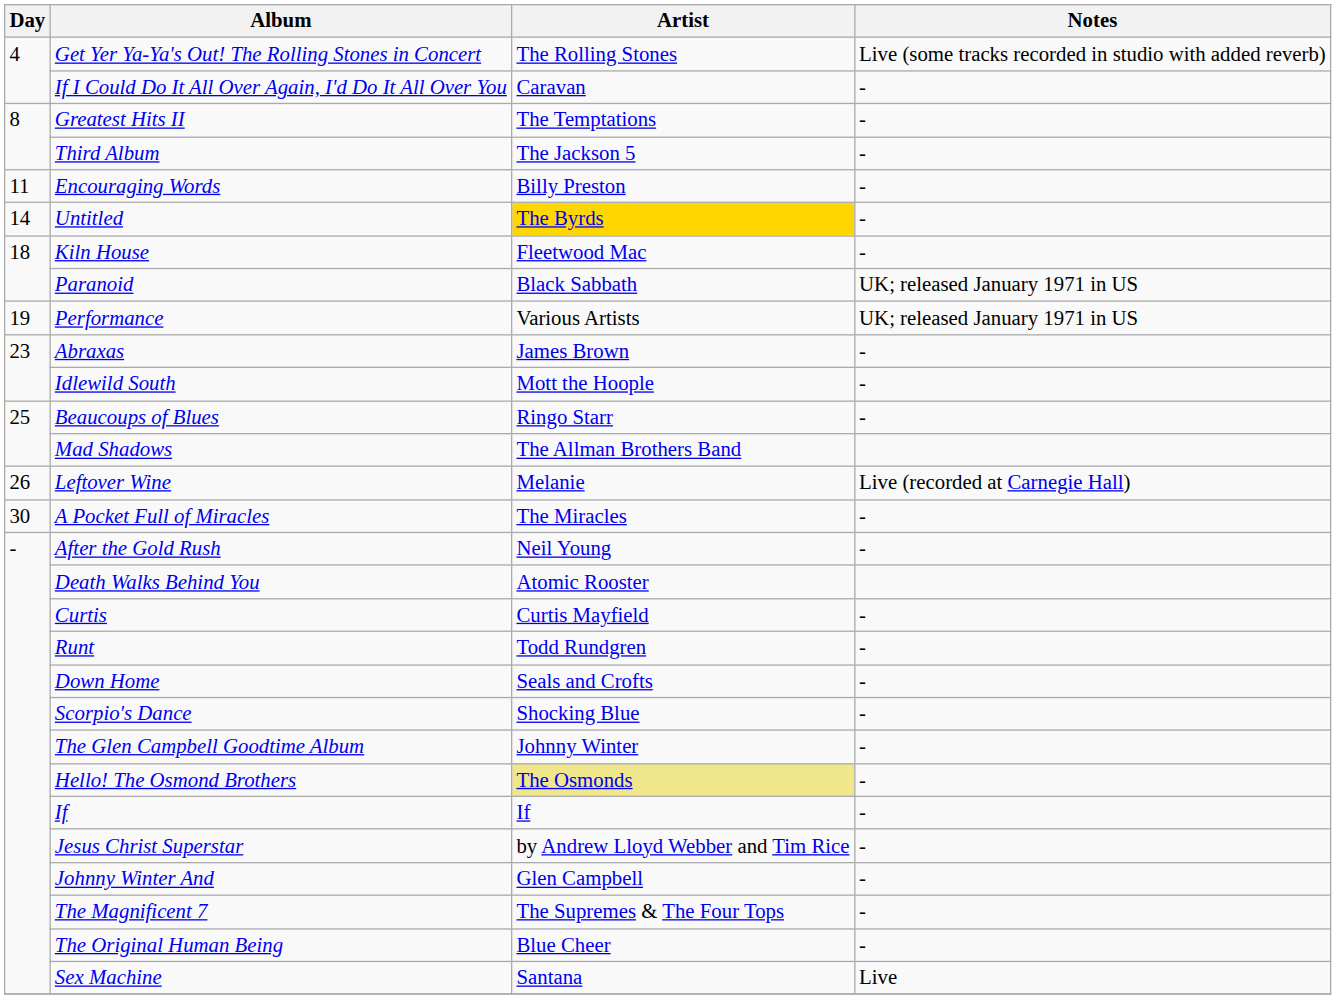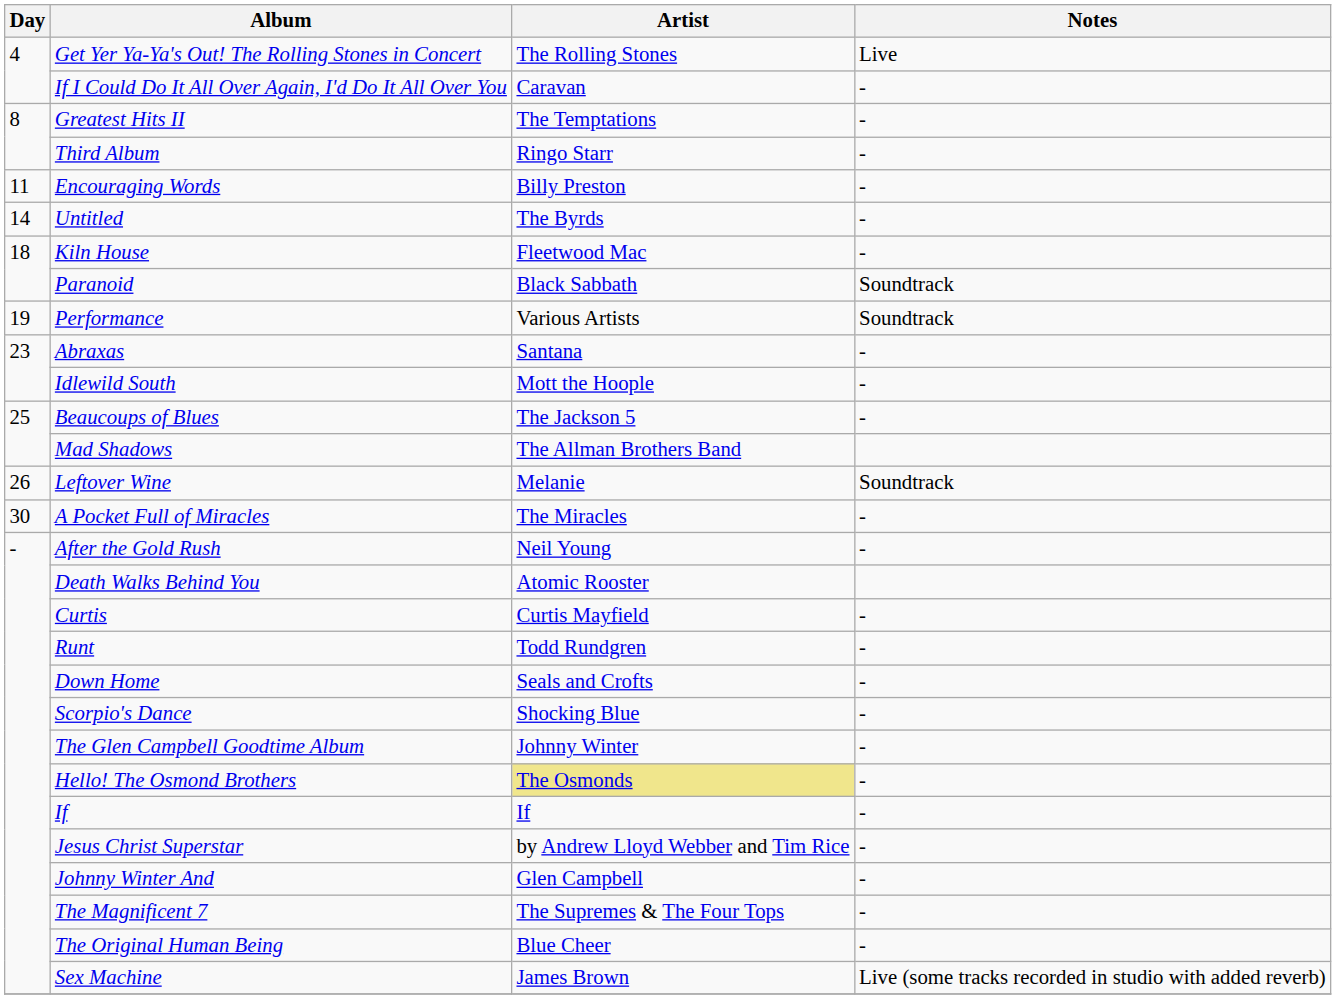Get Yer Ya-Ya's Out! The Rolling Stones in Concert | Notes: Live (some tracks recorded in studio with added reverb) -> Live
Third Album | Artist: The Jackson 5 -> Ringo Starr
Untitled | Artist: gold background -> no background
Paranoid | Notes: UK; released January 1971 in US -> Soundtrack
Performance | Notes: UK; released January 1971 in US -> Soundtrack
Abraxas | Artist: James Brown -> Santana
Beaucoups of Blues | Artist: Ringo Starr -> The Jackson 5
Leftover Wine | Notes: Live (recorded at Carnegie Hall) -> Soundtrack
Sex Machine | Artist: Santana -> James Brown
Sex Machine | Notes: Live -> Live (some tracks recorded in studio with added reverb)
